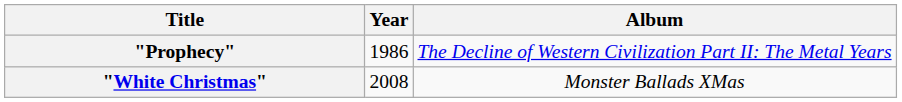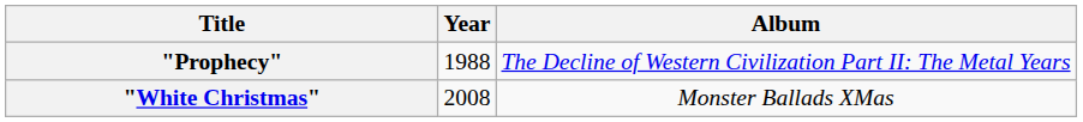"Prophecy" | Year: 1986 -> 1988
